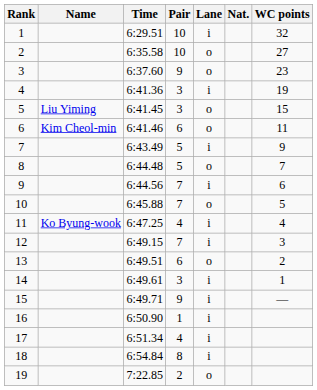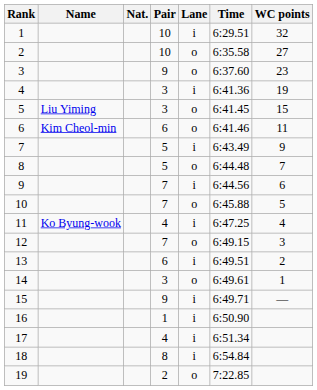columns swapped: Nat. <-> Time
12 | Lane: i -> o
13 | Lane: o -> i
14 | Lane: i -> o
